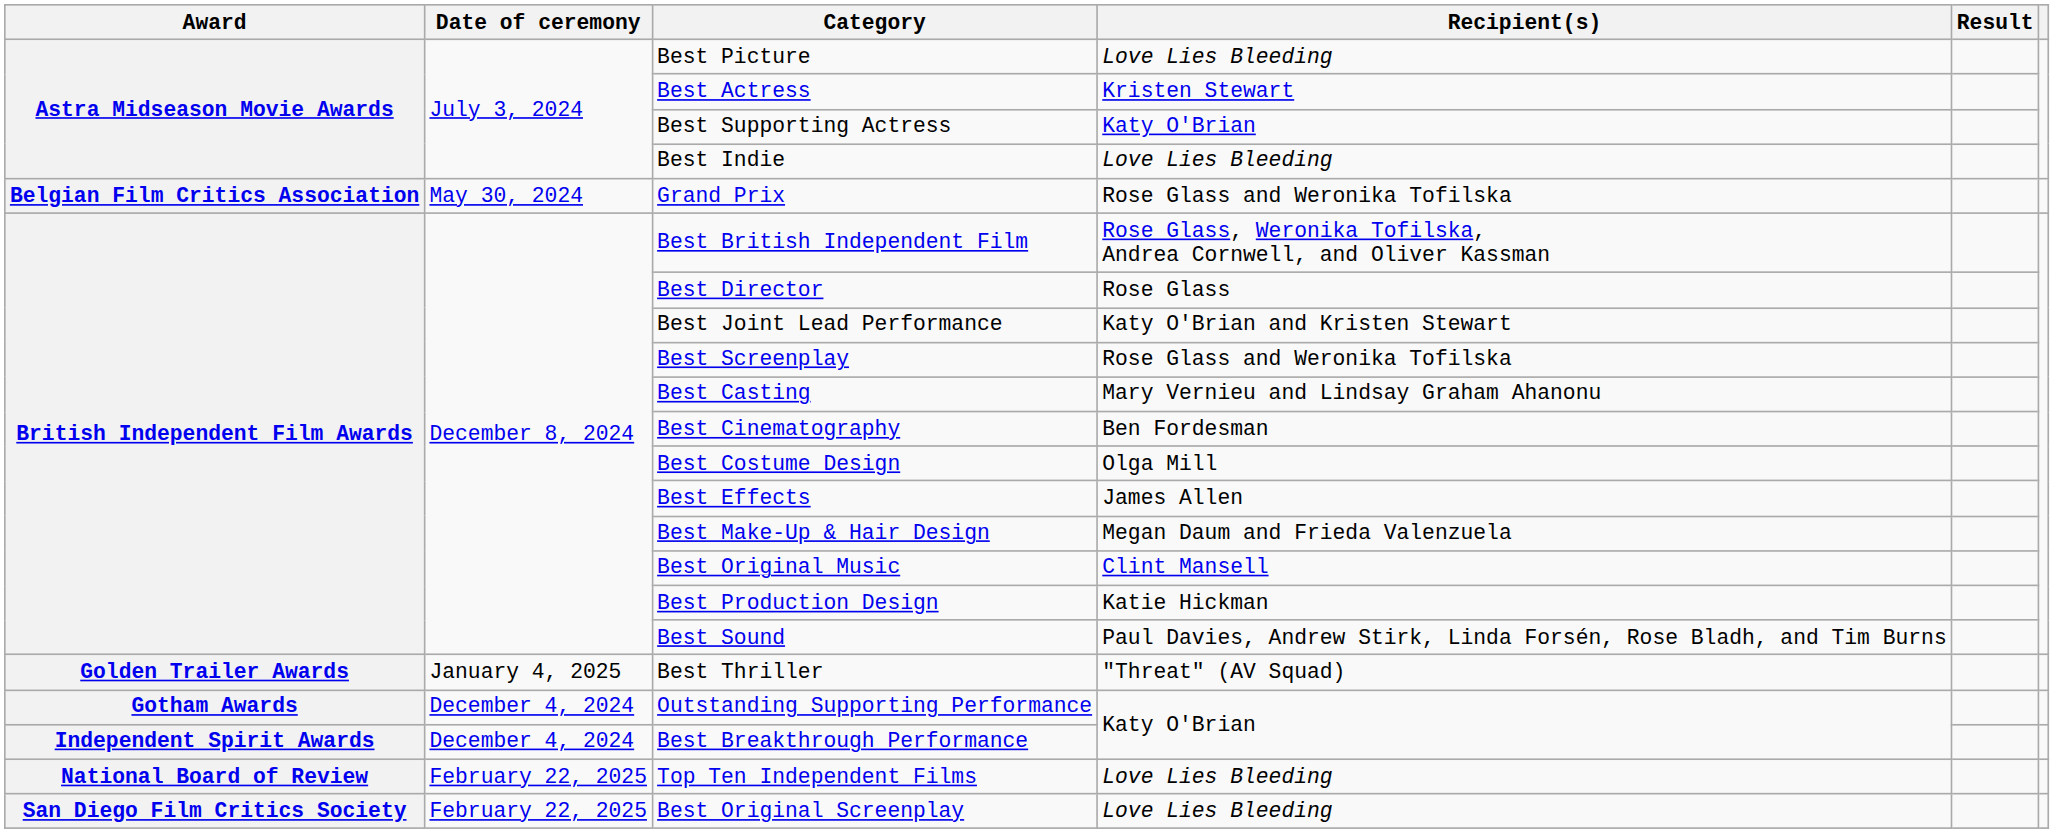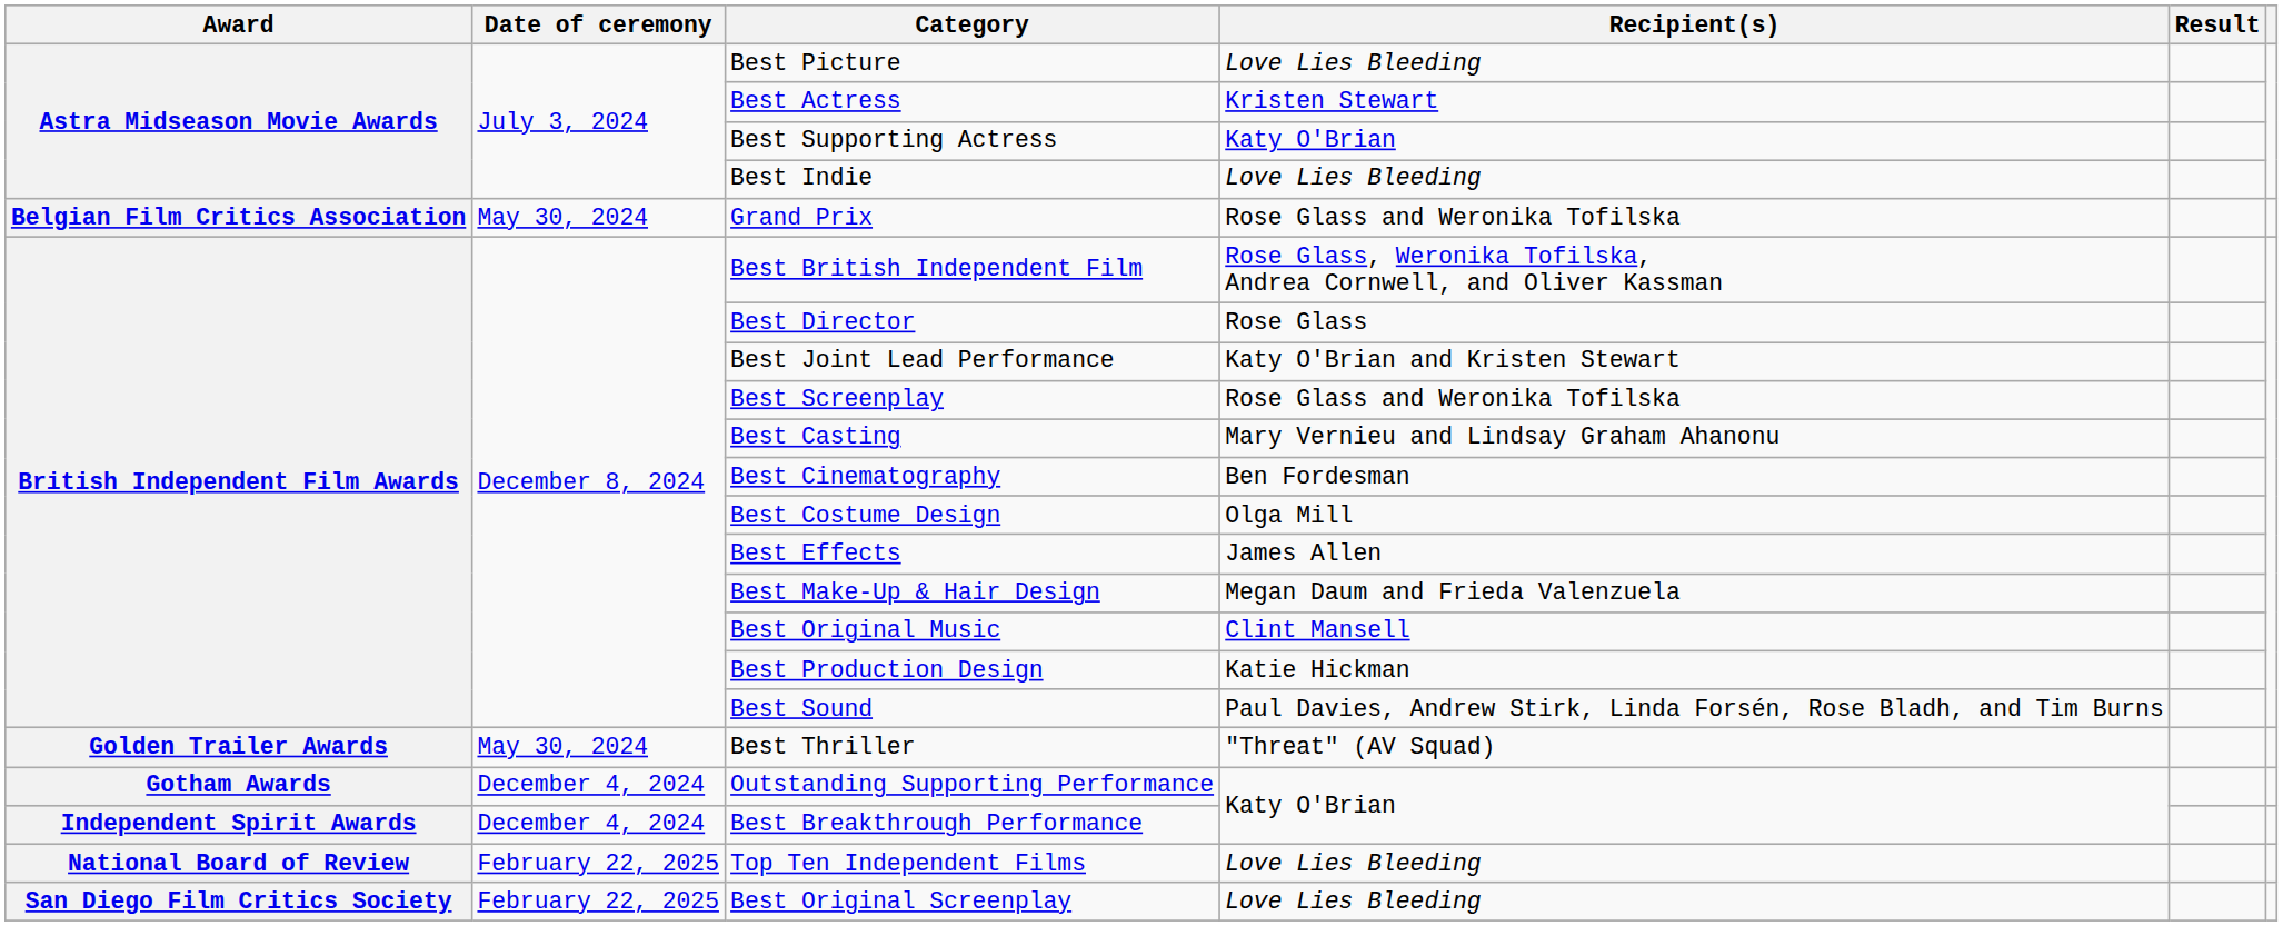Best Thriller | Date of ceremony: January 4, 2025 -> May 30, 2024
